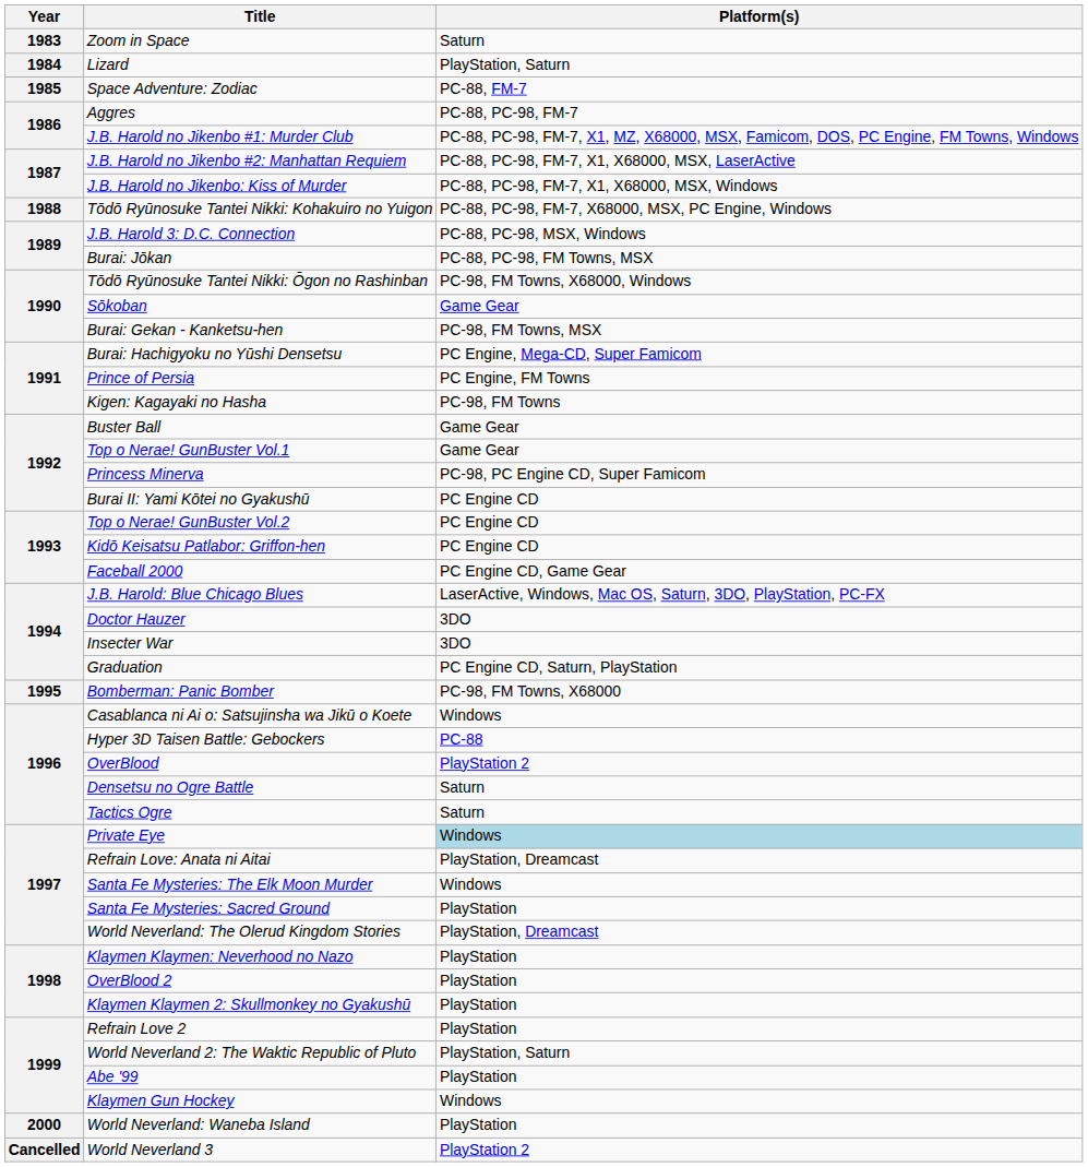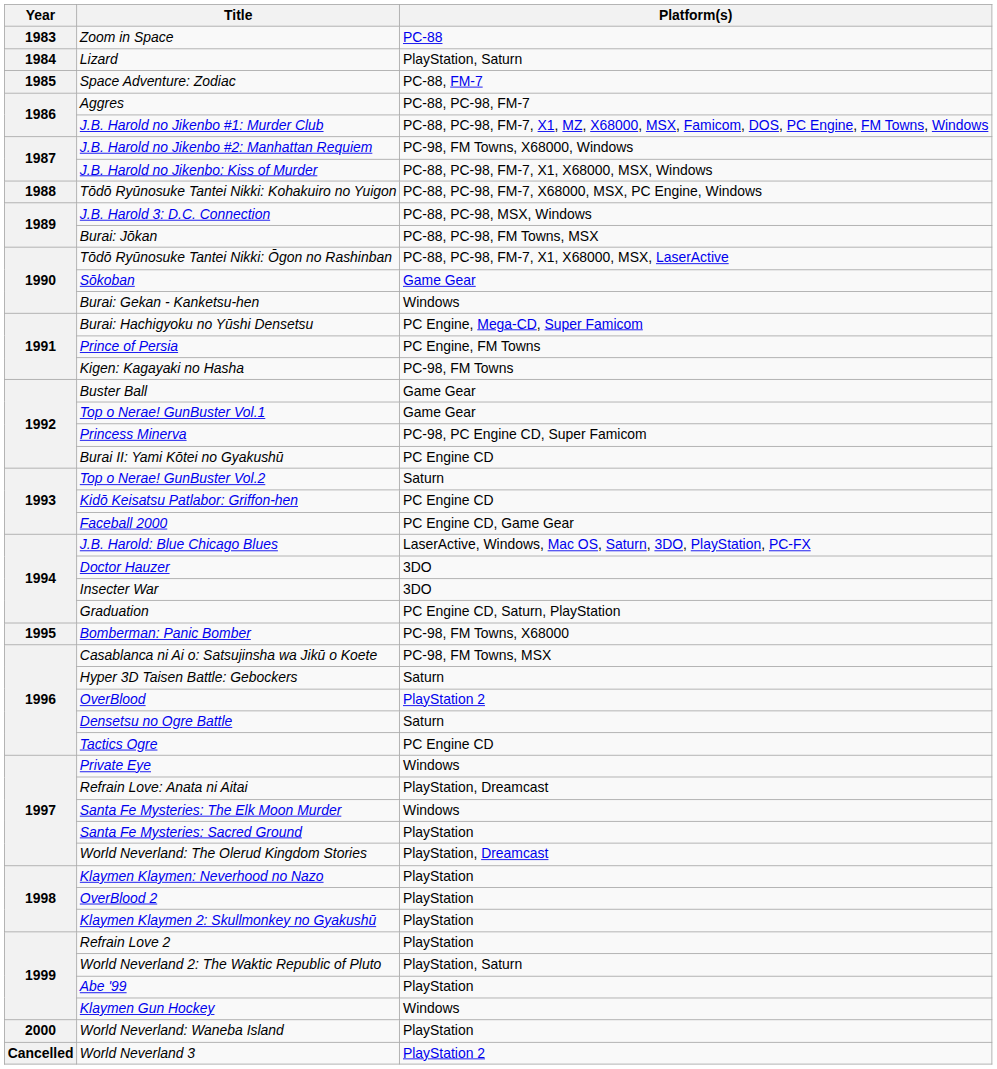Zoom in Space | Platform(s): Saturn -> PC-88
J.B. Harold no Jikenbo #2: Manhattan Requiem | Platform(s): PC-88, PC-98, FM-7, X1, X68000, MSX, LaserActive -> PC-98, FM Towns, X68000, Windows
Tōdō Ryūnosuke Tantei Nikki: Ōgon no Rashinban | Platform(s): PC-98, FM Towns, X68000, Windows -> PC-88, PC-98, FM-7, X1, X68000, MSX, LaserActive
Burai: Gekan - Kanketsu-hen | Platform(s): PC-98, FM Towns, MSX -> Windows
Top o Nerae! GunBuster Vol.2 | Platform(s): PC Engine CD -> Saturn
Casablanca ni Ai o: Satsujinsha wa Jikū o Koete | Platform(s): Windows -> PC-98, FM Towns, MSX
Hyper 3D Taisen Battle: Gebockers | Platform(s): PC-88 -> Saturn
Tactics Ogre | Platform(s): Saturn -> PC Engine CD
Private Eye | Platform(s): lightblue background -> no background
